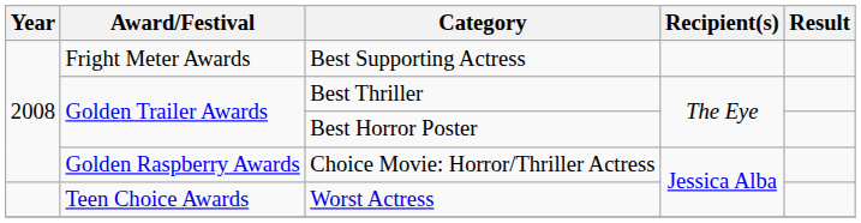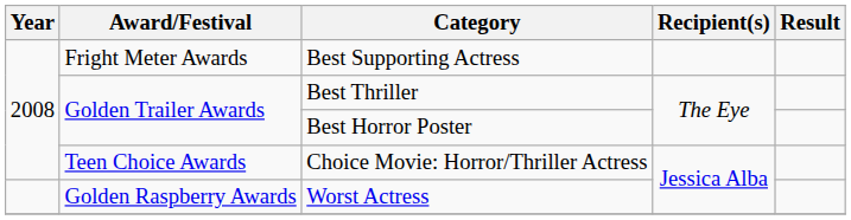Choice Movie: Horror/Thriller Actress | Award/Festival: Golden Raspberry Awards -> Teen Choice Awards
Worst Actress | Award/Festival: Teen Choice Awards -> Golden Raspberry Awards
